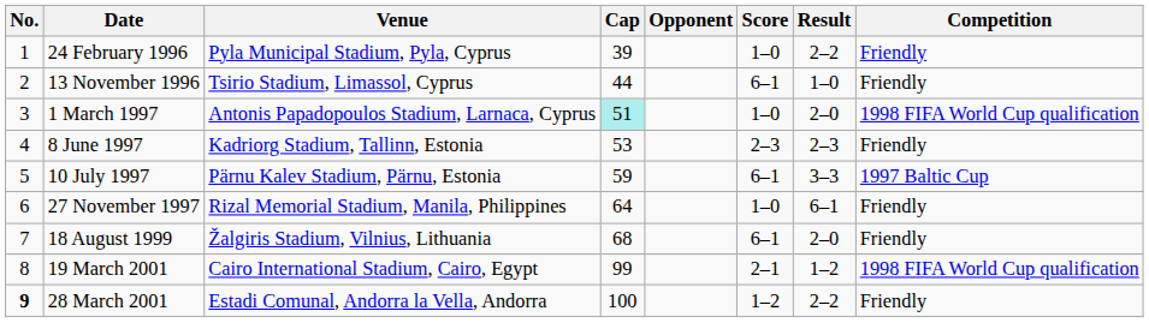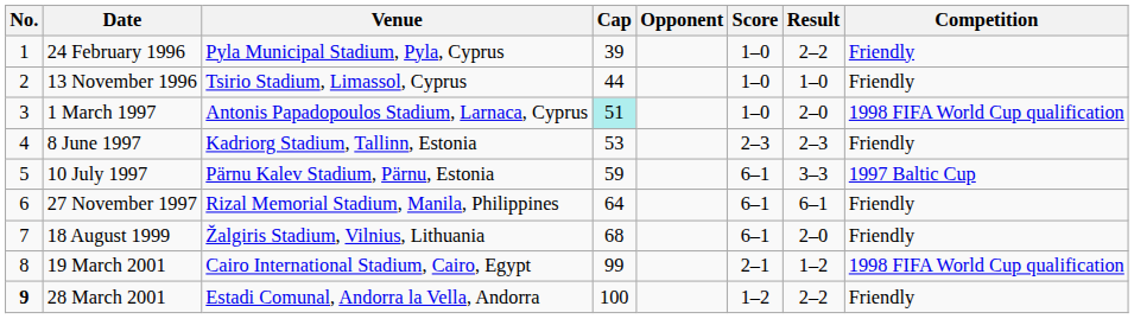13 November 1996 | Score: 6–1 -> 1–0
27 November 1997 | Score: 1–0 -> 6–1
